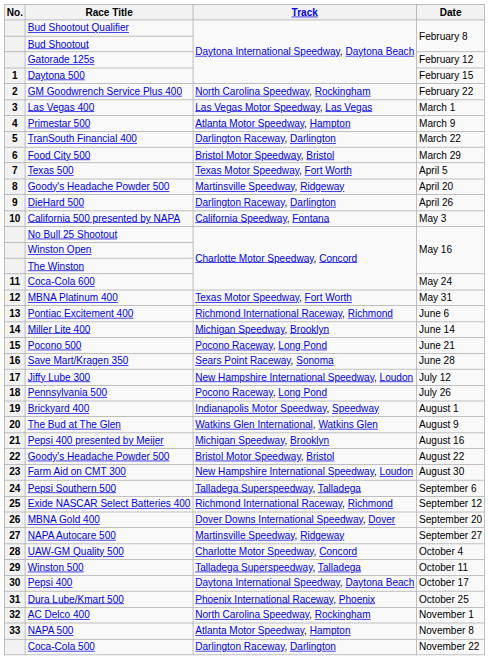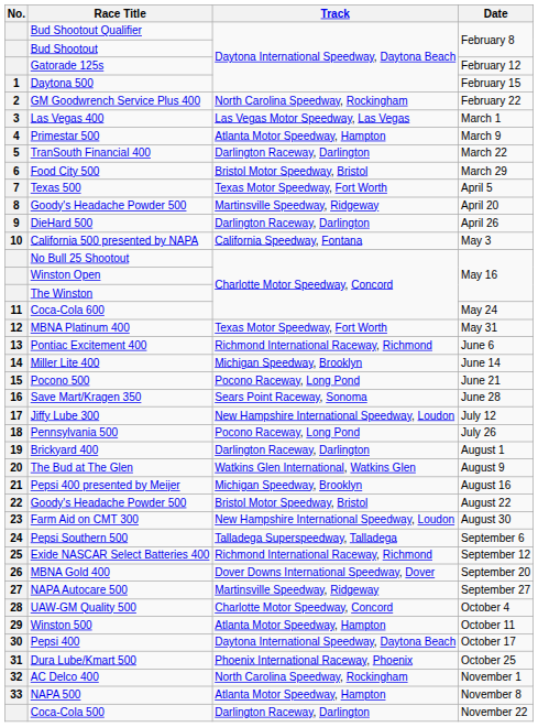Brickyard 400 | Track: Indianapolis Motor Speedway, Speedway -> Darlington Raceway, Darlington
Winston 500 | Track: Talladega Superspeedway, Talladega -> Atlanta Motor Speedway, Hampton
